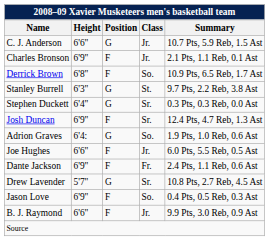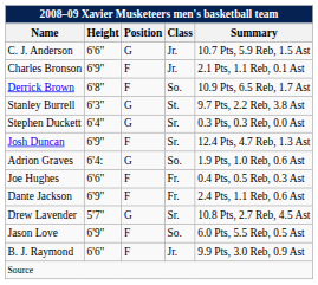Joe Hughes | Class: Jr. -> Fr.
Joe Hughes | Summary: 6.0 Pts, 5.5 Reb, 0.5 Ast -> 0.4 Pts, 0.5 Reb, 0.3 Ast
Jason Love | Summary: 0.4 Pts, 0.5 Reb, 0.3 Ast -> 6.0 Pts, 5.5 Reb, 0.5 Ast
